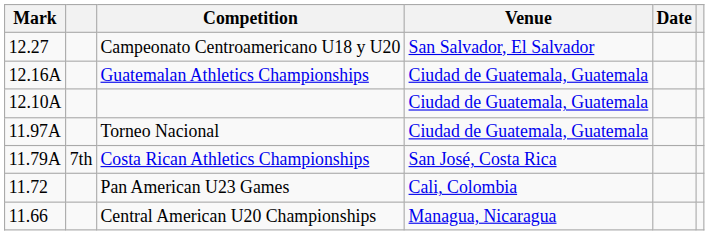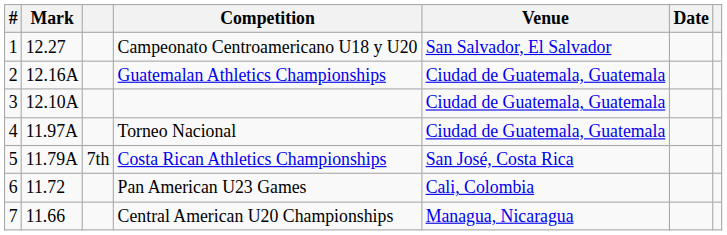+ column: # | 1 | 2 | 3 | 4 | 5 | 6 | 7
